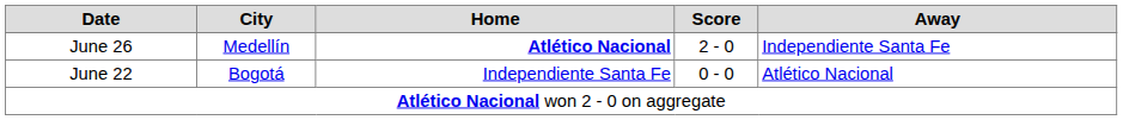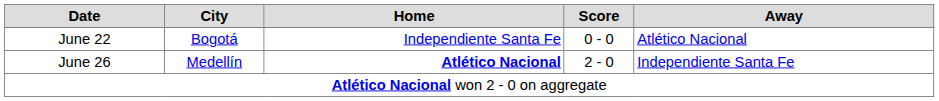rows swapped: June 22 <-> June 26
